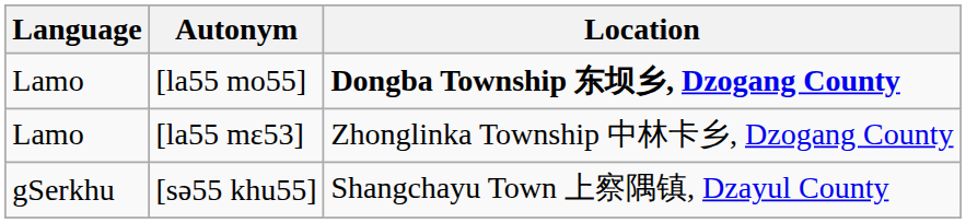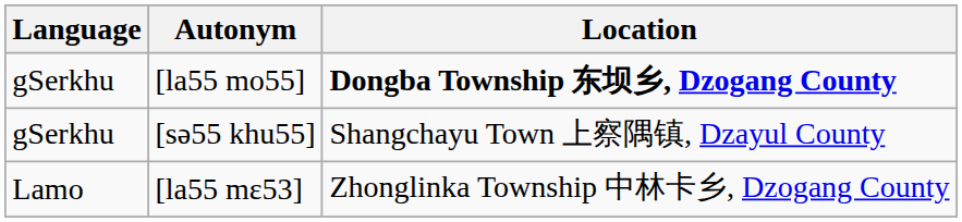[la55 mo55] | Language: Lamo -> gSerkhu
rows swapped: [la55 mɛ53] <-> [sə55 khu55]
